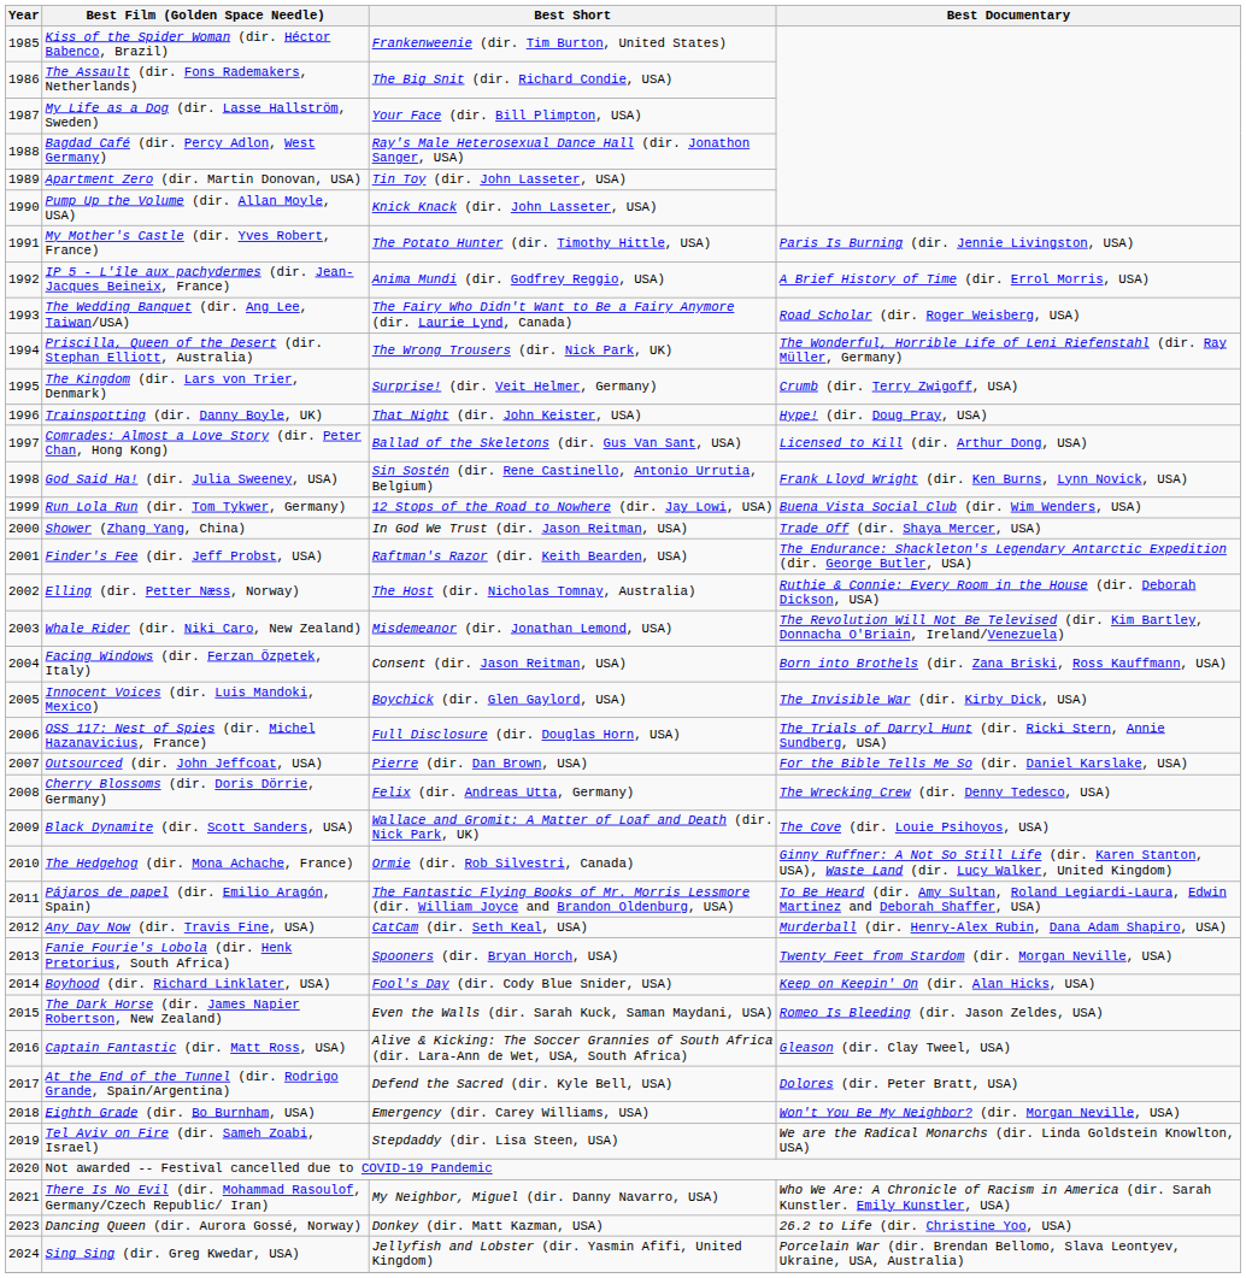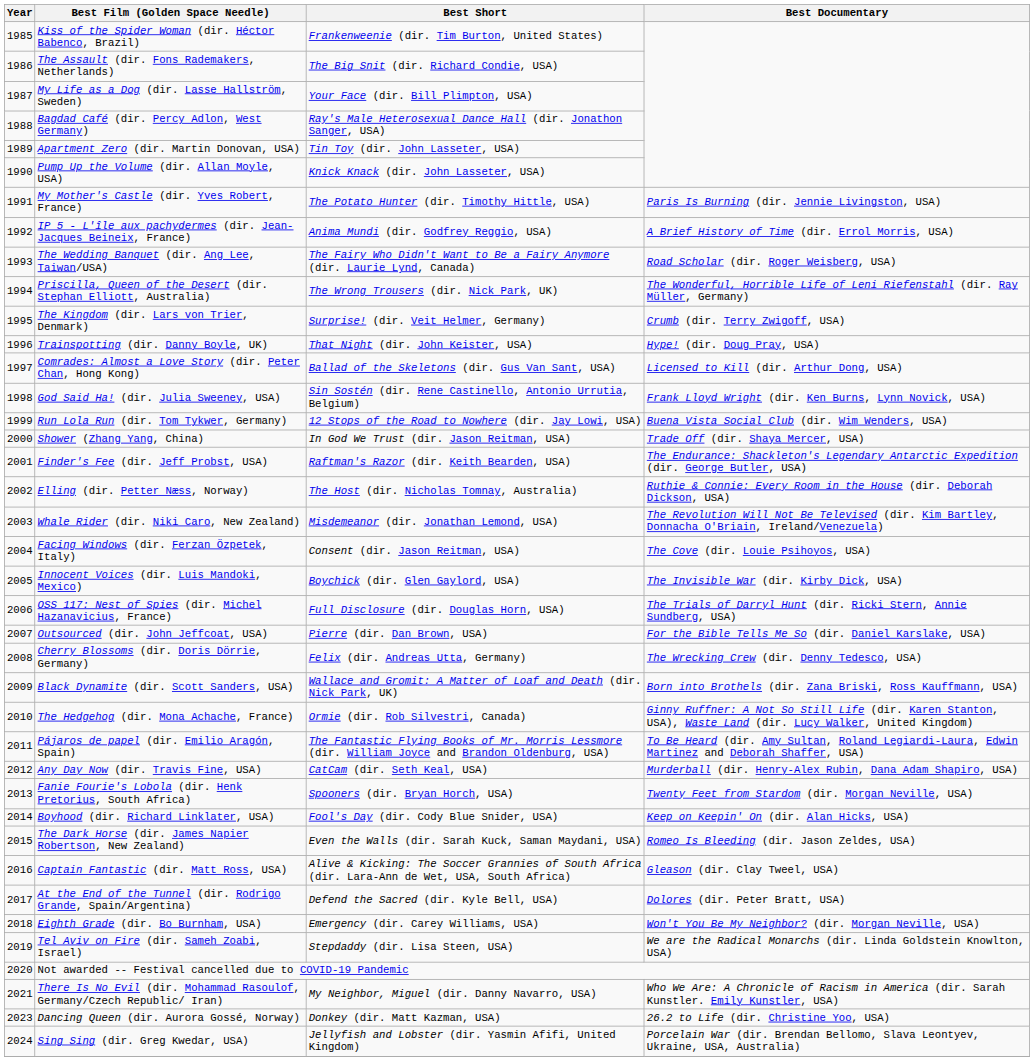Facing Windows (dir. Ferzan Özpetek, Italy) | Best Documentary: Born into Brothels (dir. Zana Briski, Ross Kauffmann, USA) -> The Cove (dir. Louie Psihoyos, USA)
Black Dynamite (dir. Scott Sanders, USA) | Best Documentary: The Cove (dir. Louie Psihoyos, USA) -> Born into Brothels (dir. Zana Briski, Ross Kauffmann, USA)
